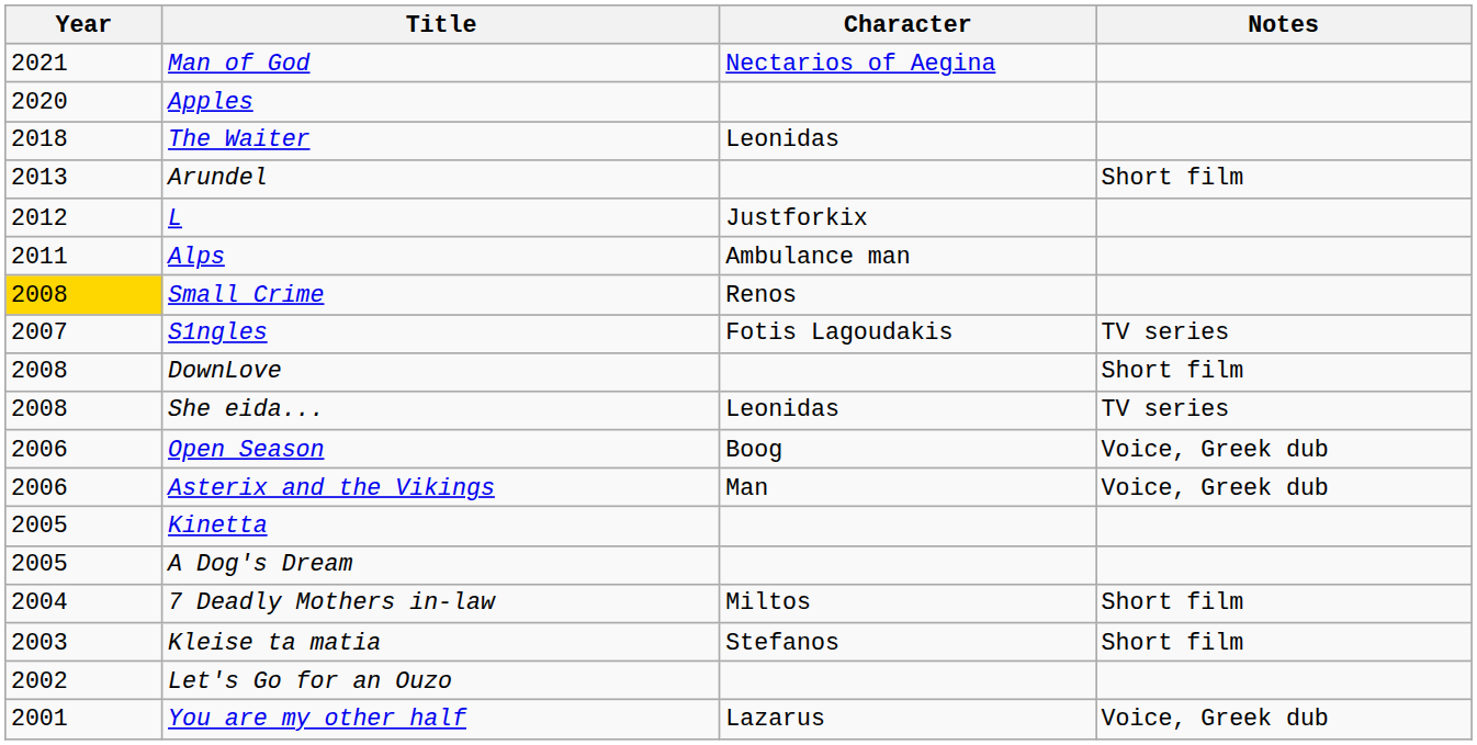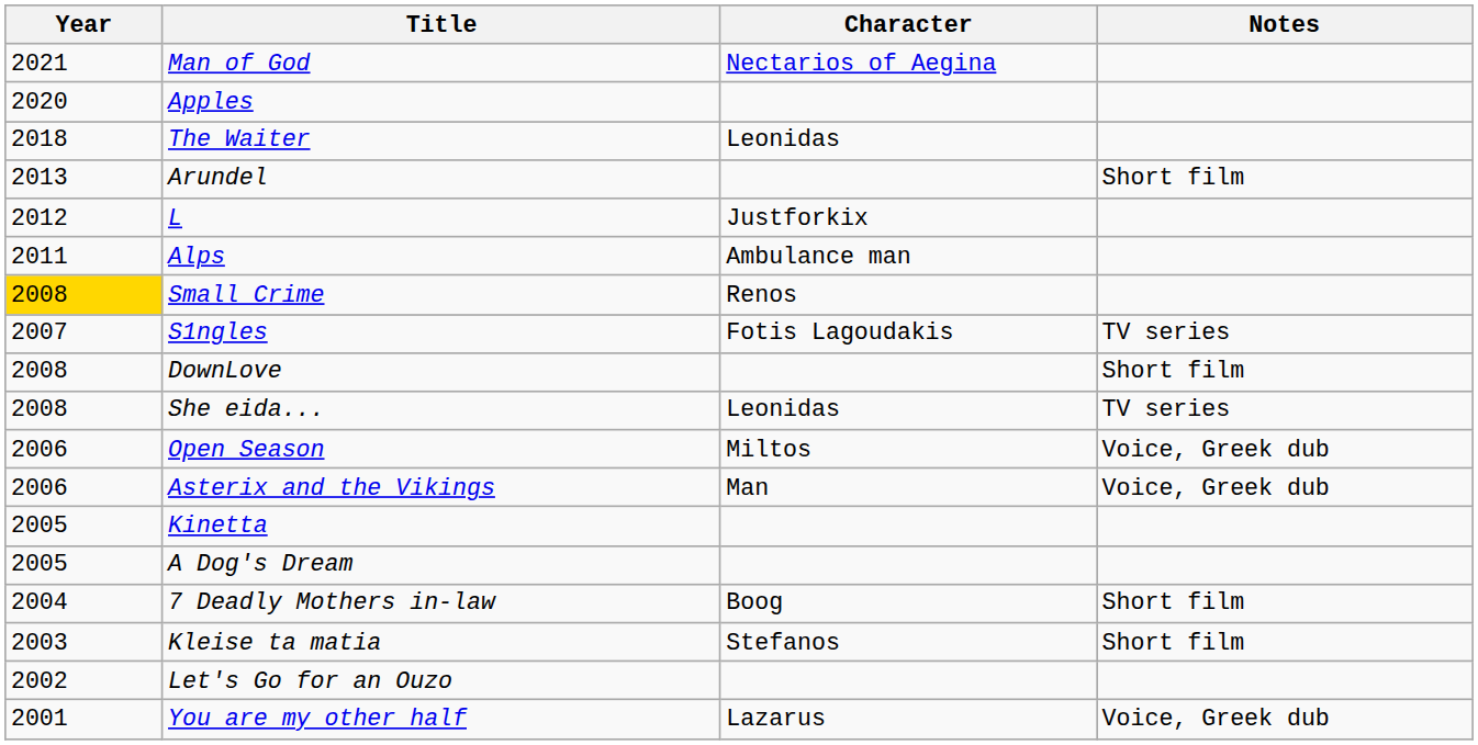Open Season | Character: Boog -> Miltos
7 Deadly Mothers in-law | Character: Miltos -> Boog
